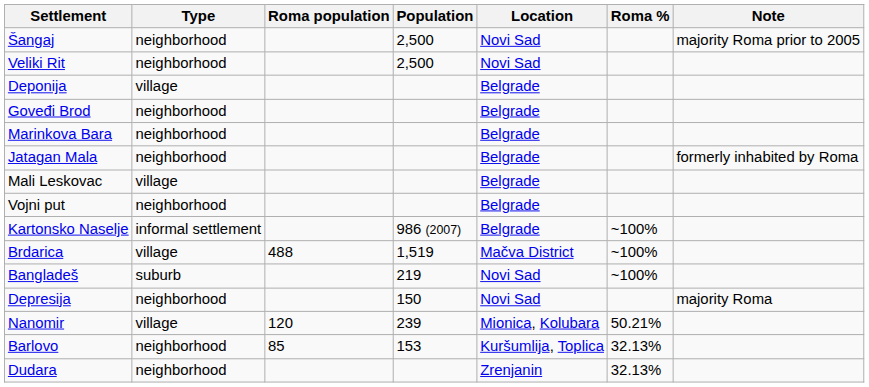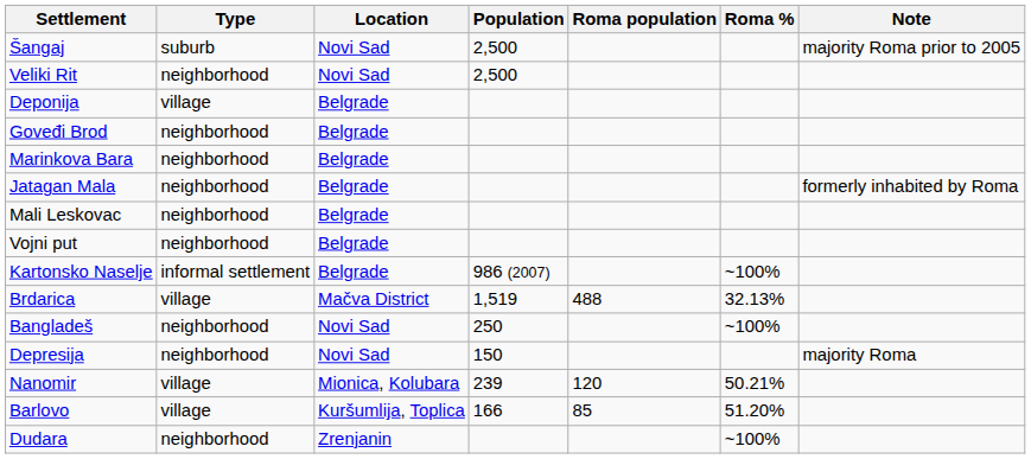columns swapped: Location <-> Roma population
Šangaj | Type: neighborhood -> suburb
Mali Leskovac | Type: village -> neighborhood
Brdarica | Roma %: ~100% -> 32.13%
Bangladeš | Type: suburb -> neighborhood
Bangladeš | Population: 219 -> 250
Barlovo | Type: neighborhood -> village
Barlovo | Population: 153 -> 166
Barlovo | Roma %: 32.13% -> 51.20%
Dudara | Roma %: 32.13% -> ~100%
